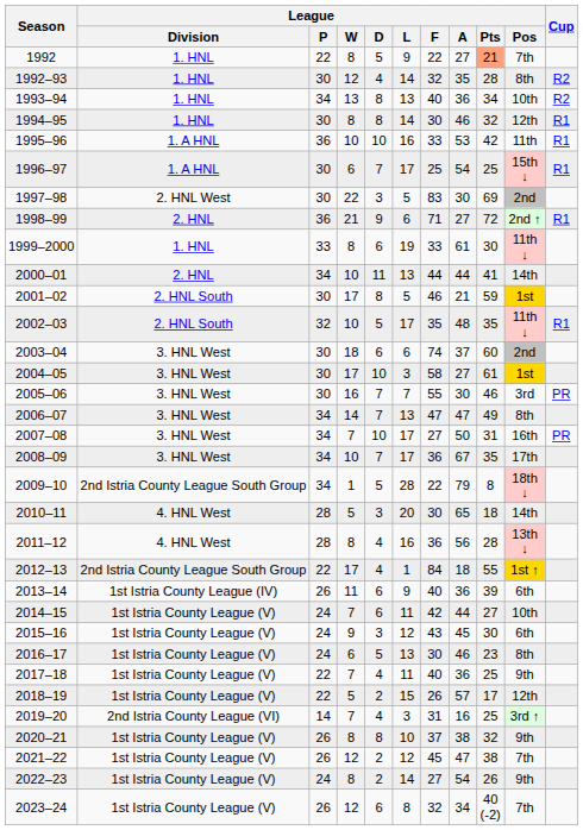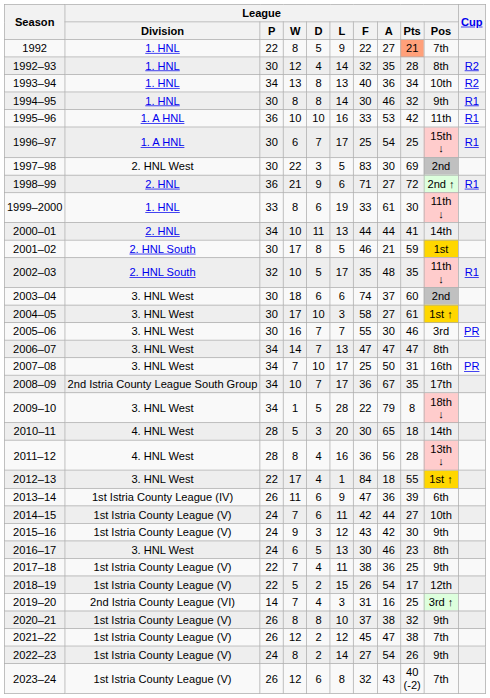1994–95 | League / Pos: 12th -> 9th
2004–05 | League / Pos: 1st -> 1st ↑
2006–07 | League / Pts: 49 -> 47
2007–08 | League / F: 27 -> 25
2008–09 | League / Division: 3. HNL West -> 2nd Istria County League South Group
2009–10 | League / Division: 2nd Istria County League South Group -> 3. HNL West
2012–13 | League / Division: 2nd Istria County League South Group -> 3. HNL West
2013–14 | League / F: 40 -> 47
2015–16 | League / A: 45 -> 42
2015–16 | League / Pos: 6th -> 9th
2016–17 | League / Division: 1st Istria County League (V) -> 3. HNL West
2017–18 | League / F: 40 -> 38
2018–19 | League / A: 57 -> 54
2023–24 | League / A: 34 -> 43
